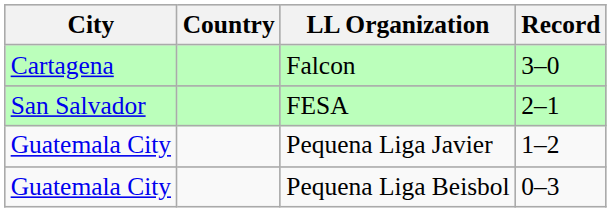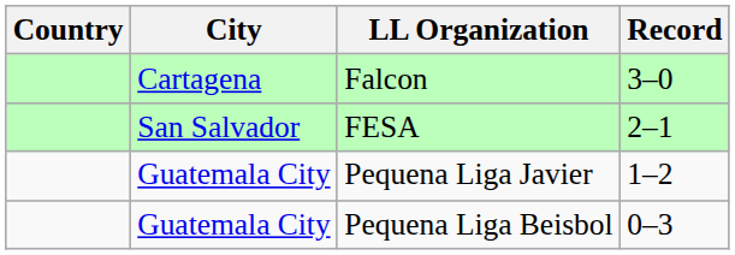columns swapped: Country <-> City
